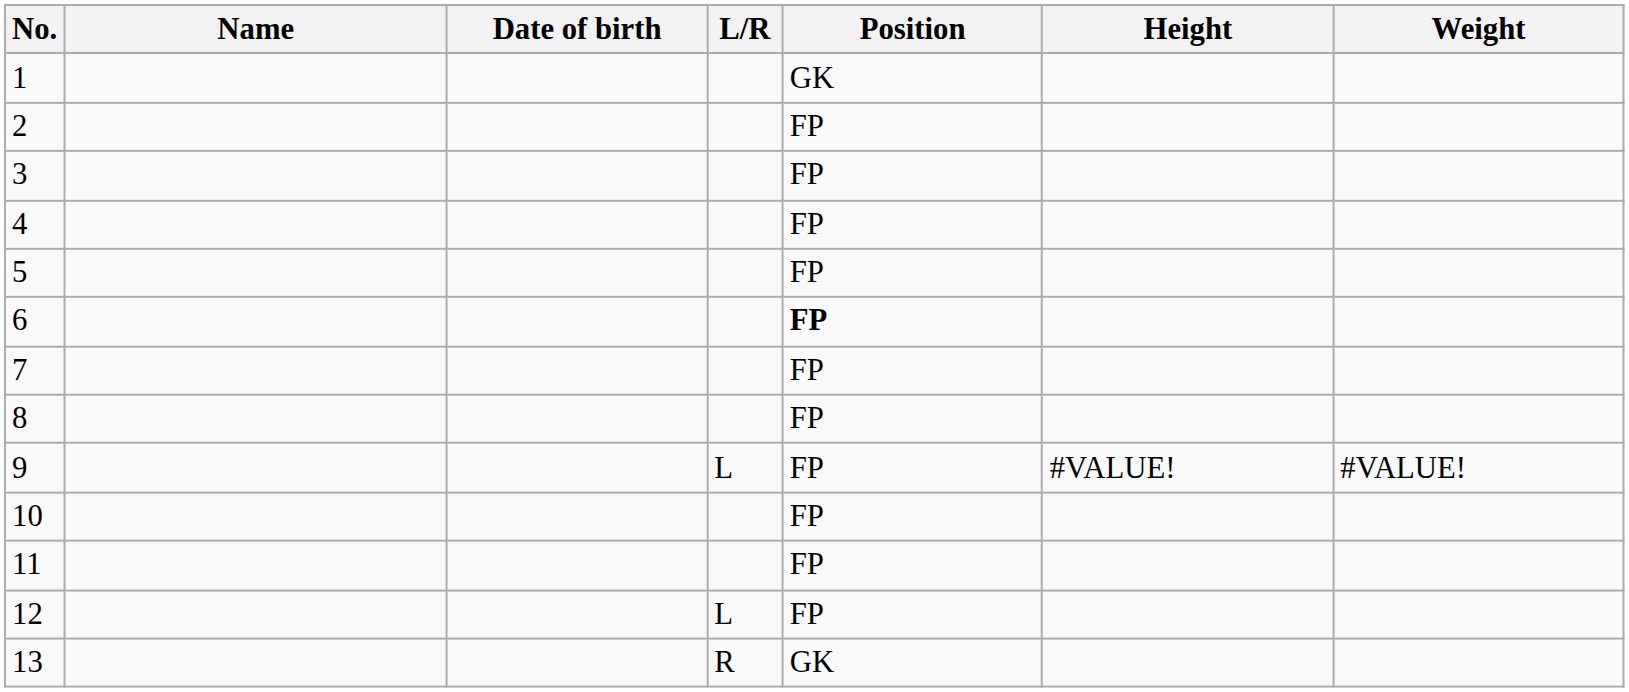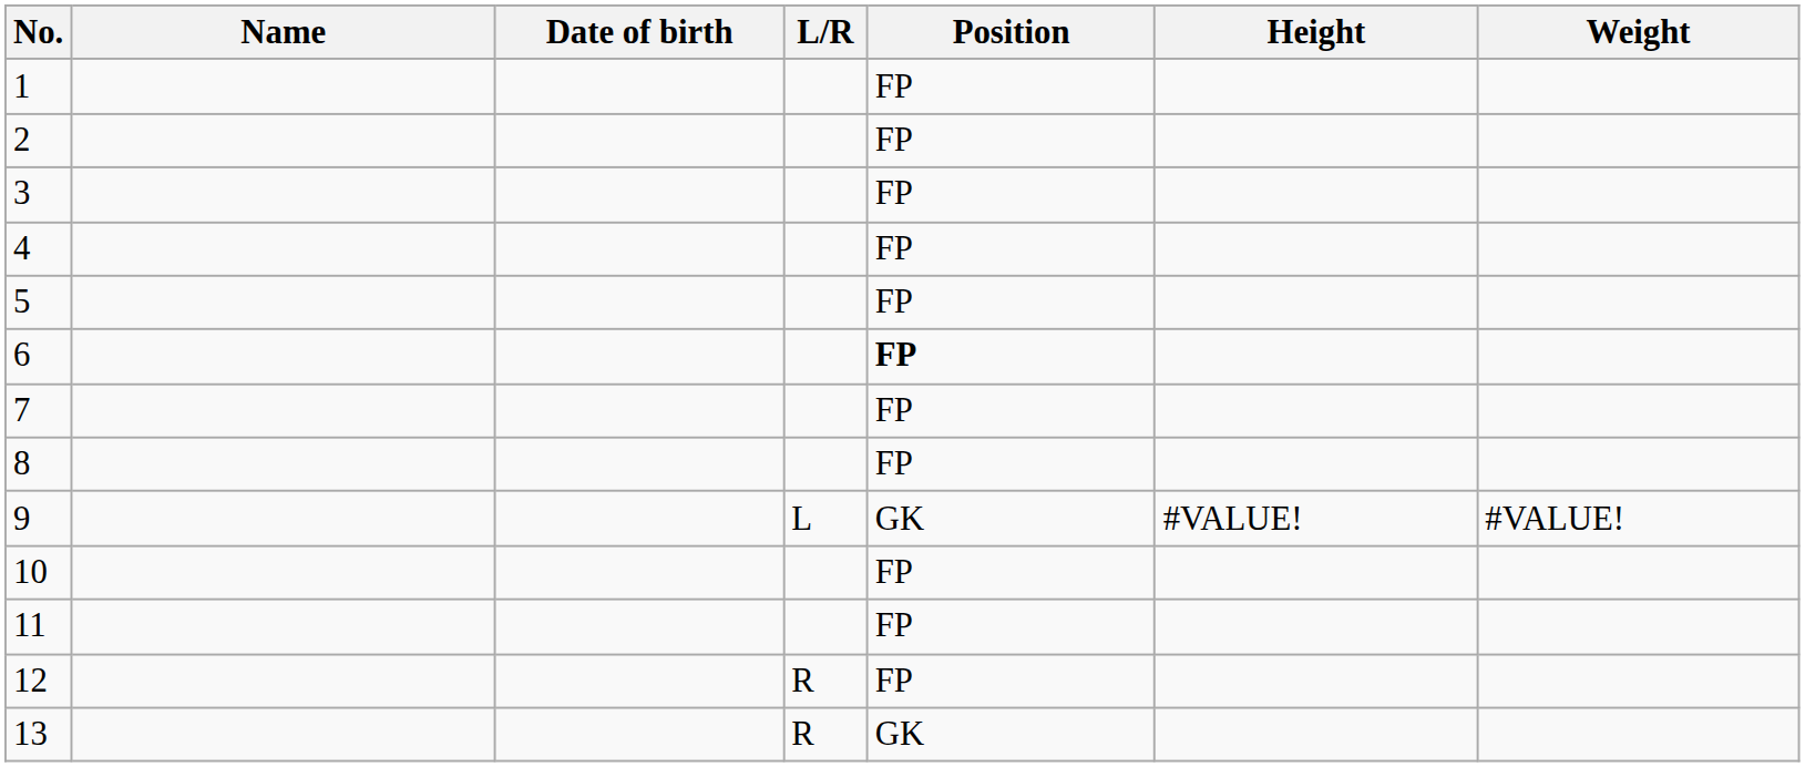1 | Position: GK -> FP
9 | Position: FP -> GK
12 | L/R: L -> R
